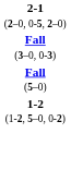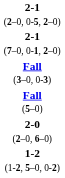+ row: 2-1 (7–0, 0-1, 2–0)
+ row: 2-0 (2–0, 6–0)
